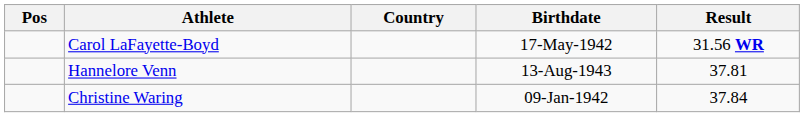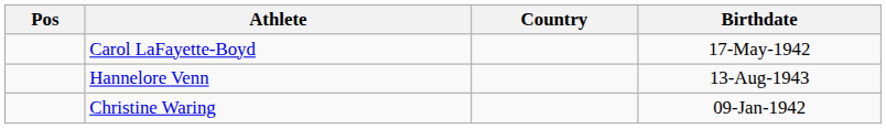- column: Result | 31.56 WR | 37.81 | 37.84
